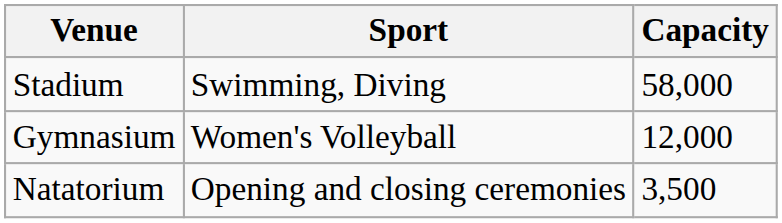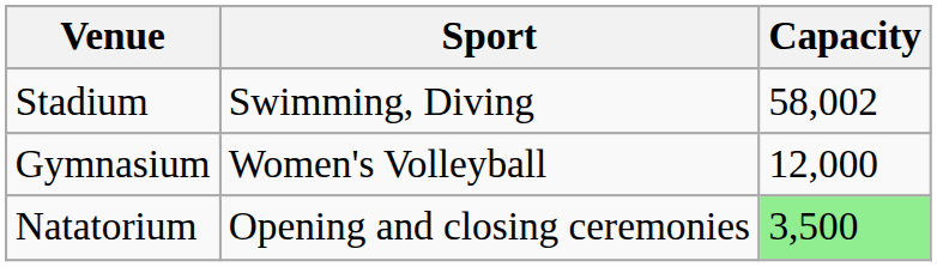Stadium | Capacity: 58,000 -> 58,002
Natatorium | Capacity: no background -> lightgreen background
